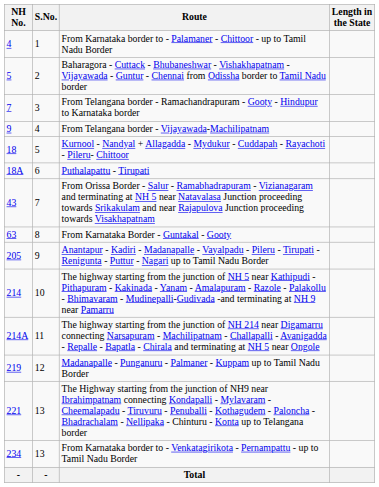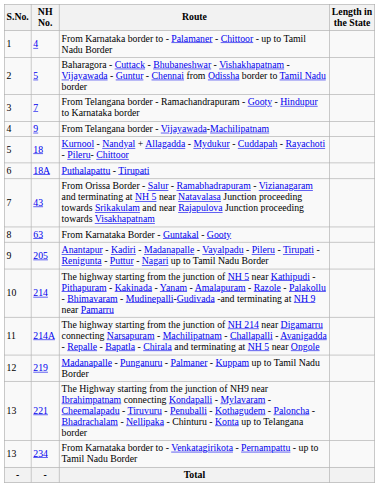columns swapped: S.No. <-> NH No.
